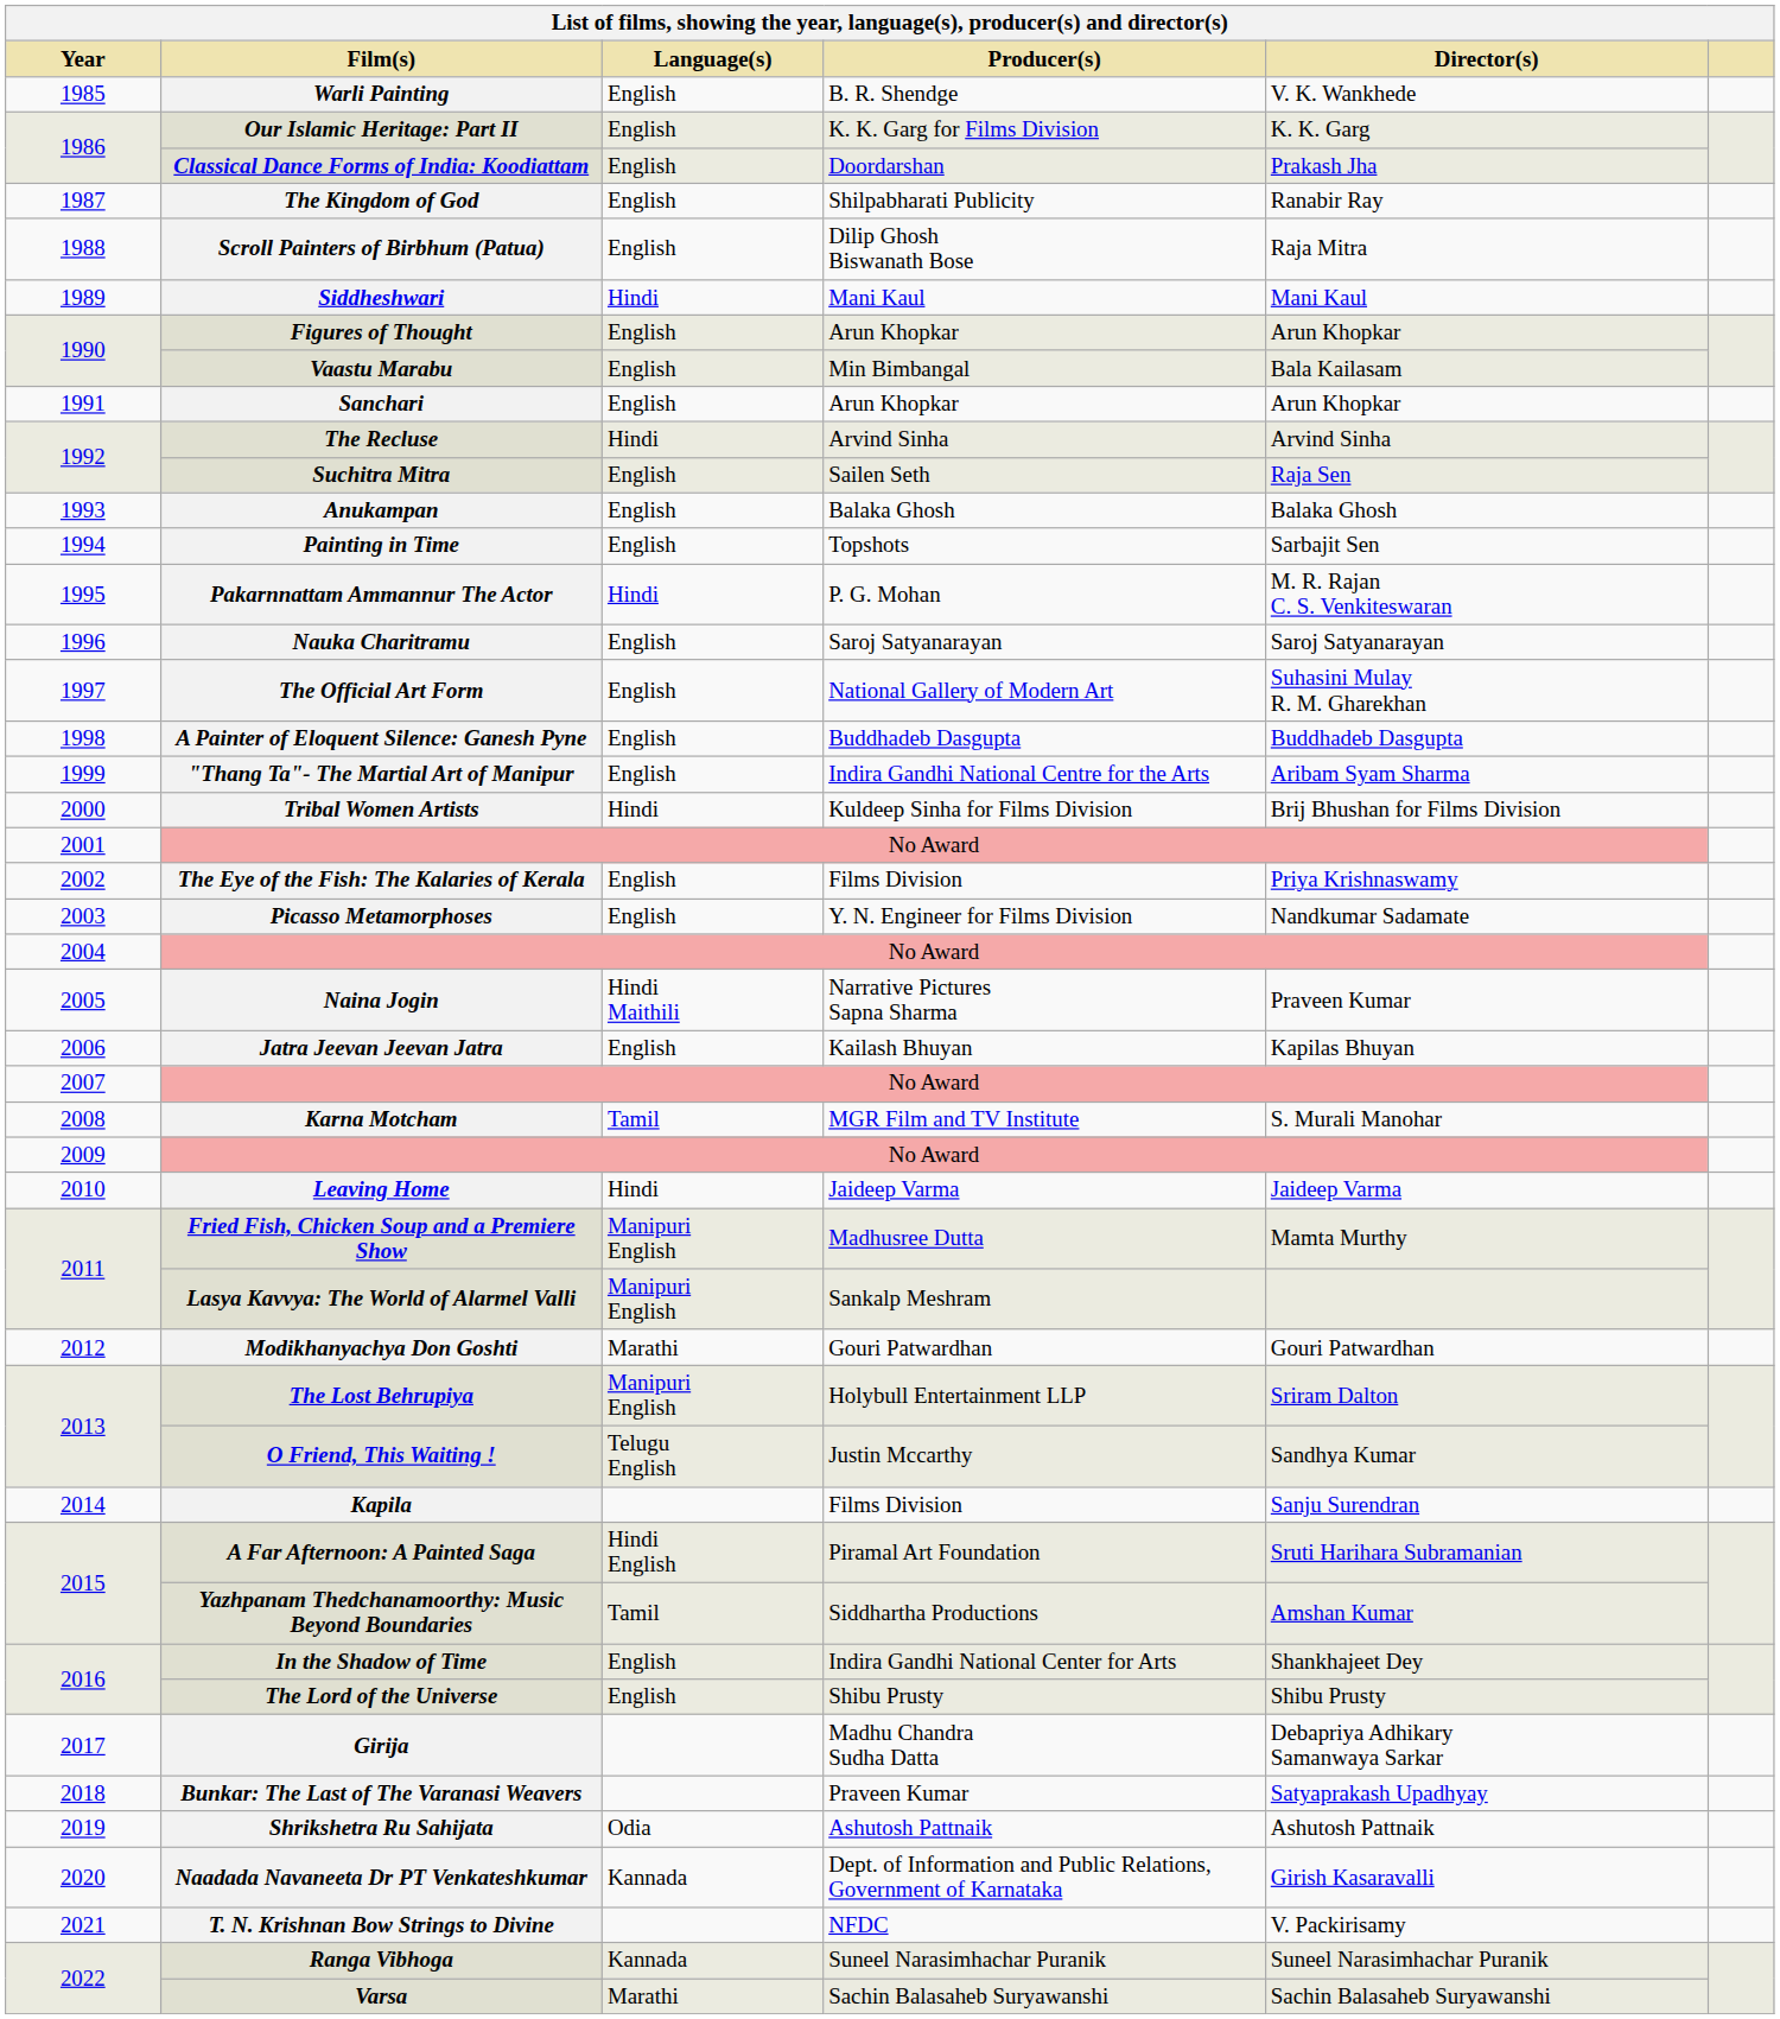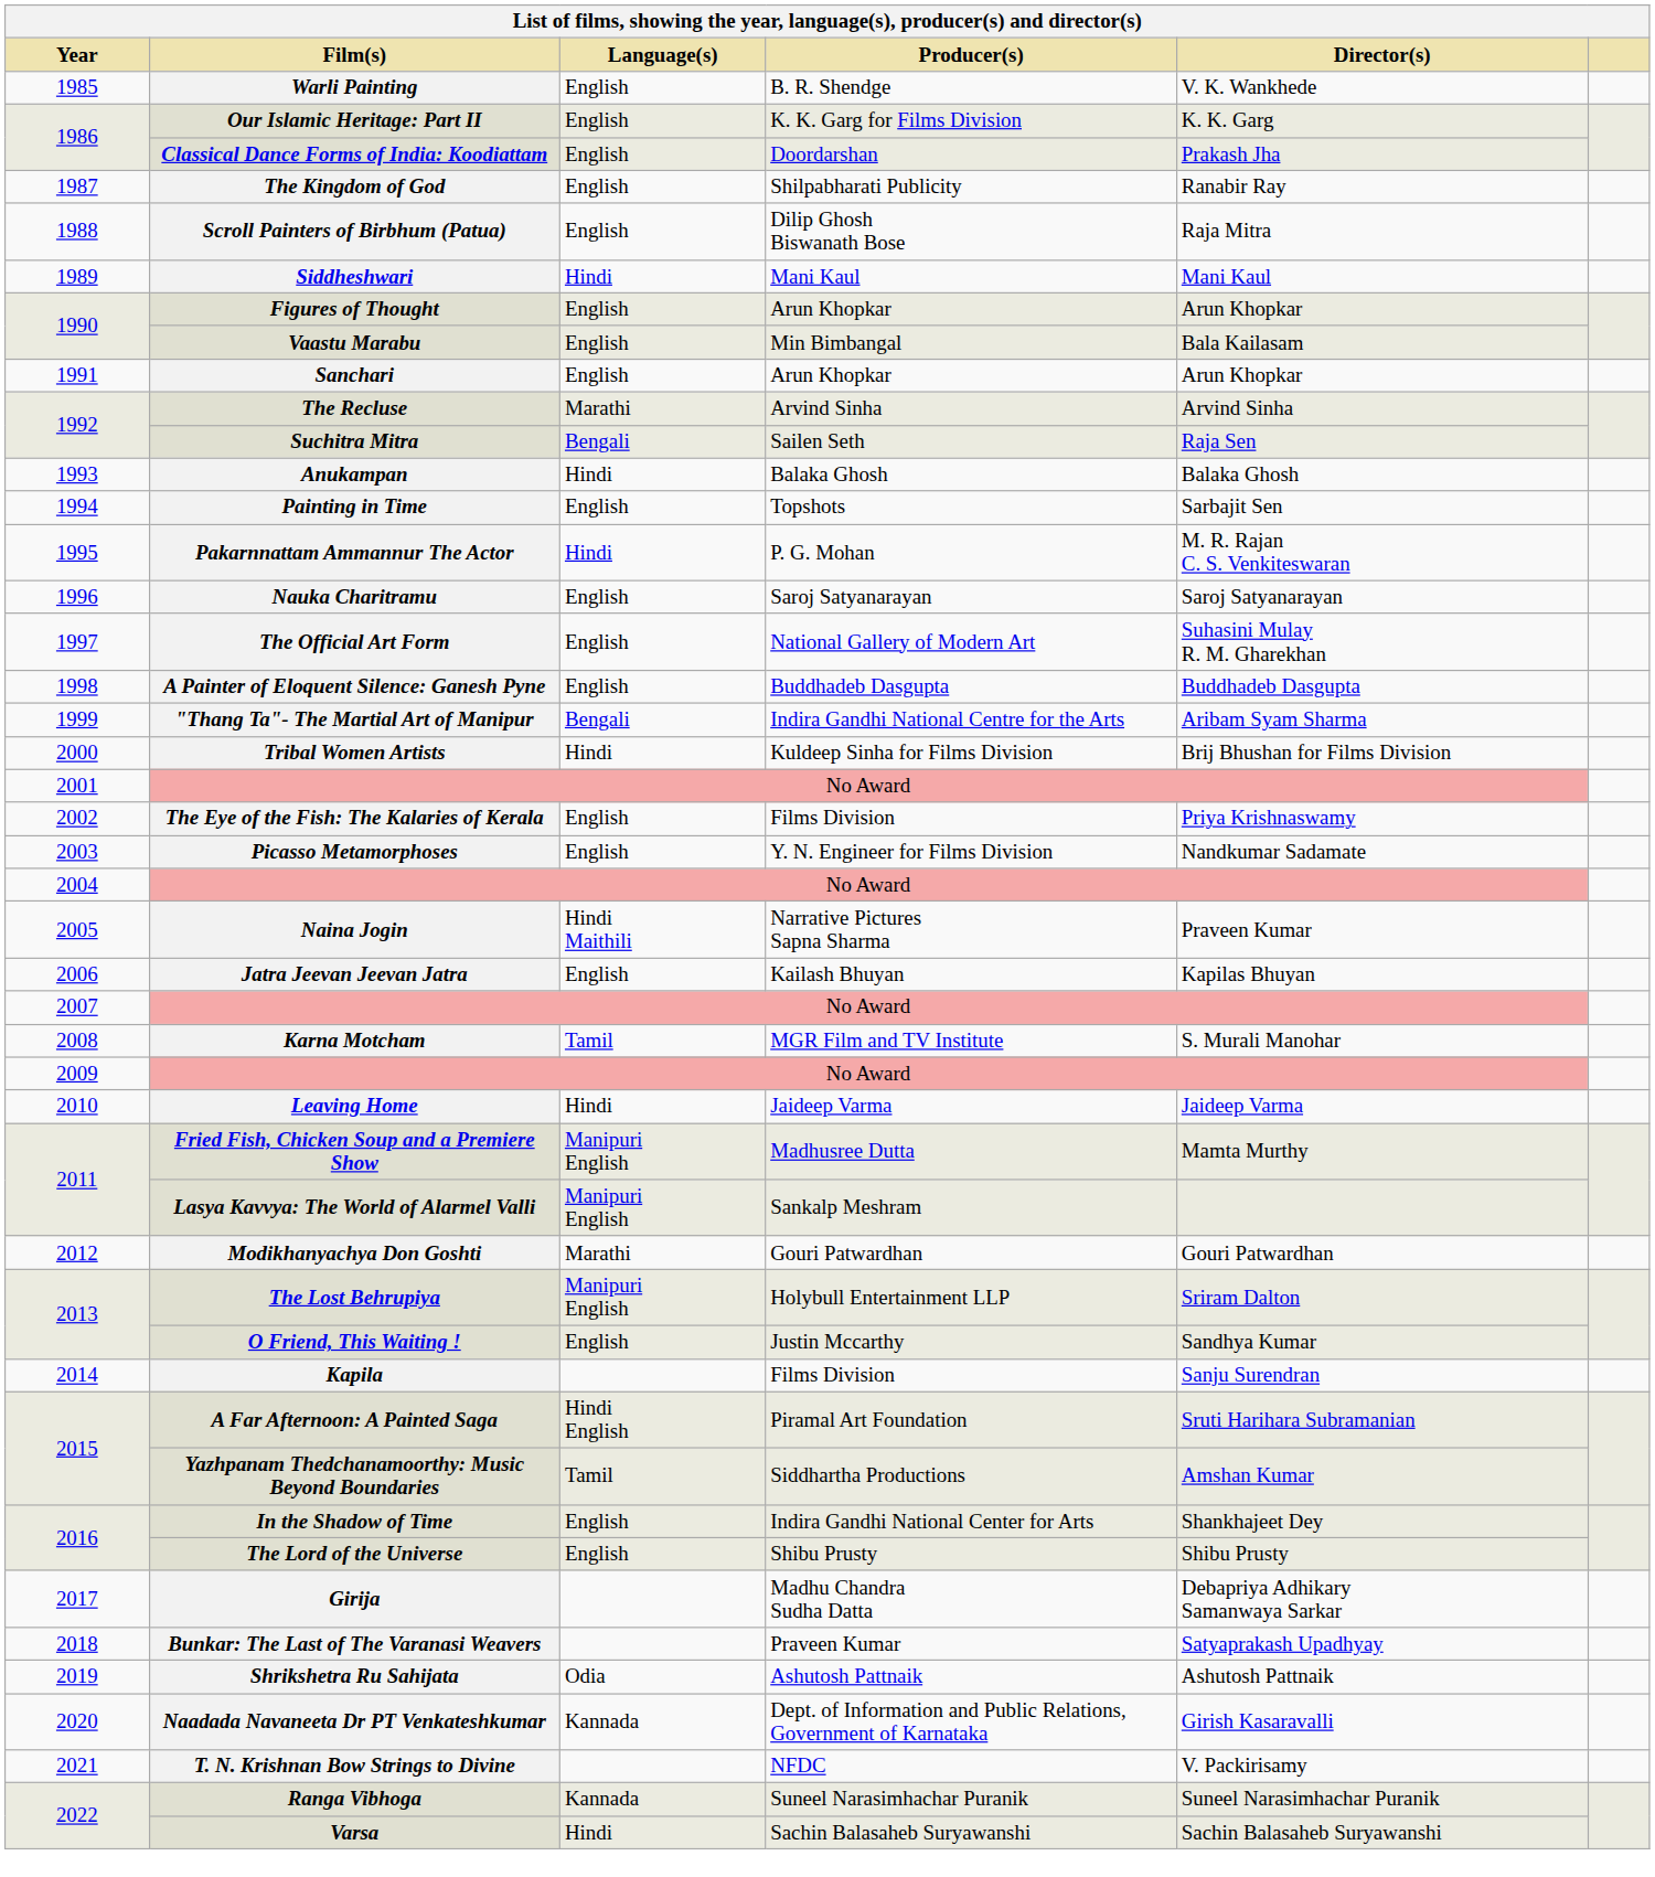The Recluse | Language(s): Hindi -> Marathi
Suchitra Mitra | Language(s): English -> Bengali
Anukampan | Language(s): English -> Hindi
"Thang Ta"- The Martial Art of Manipur | Language(s): English -> Bengali
O Friend, This Waiting ! | Language(s): Telugu English -> English
Varsa | Language(s): Marathi -> Hindi
